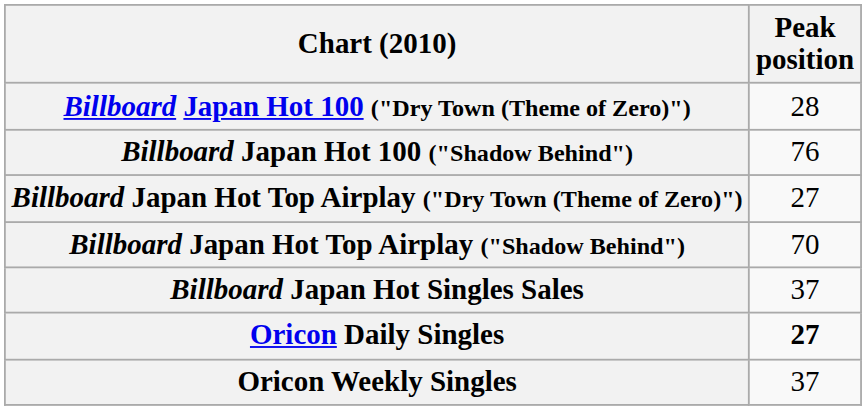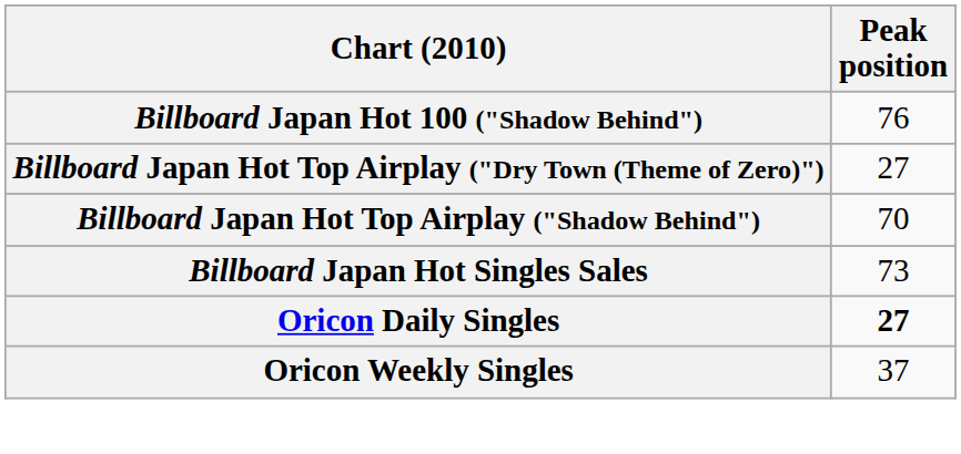- row: Billboard Japan Hot 100 ("Dry Town (Theme of Zero)") | 28
Billboard Japan Hot Singles Sales | Peak position: 37 -> 73
